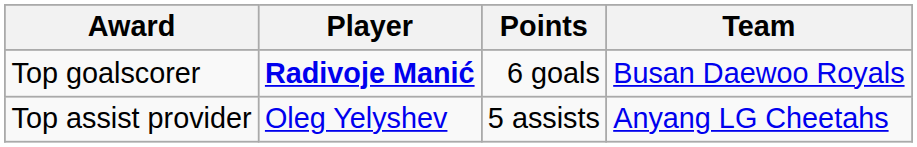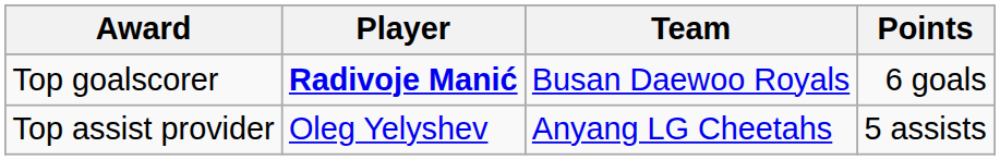columns swapped: Team <-> Points
